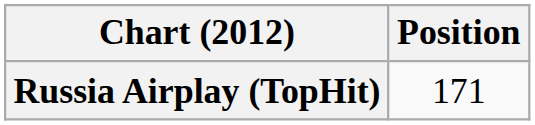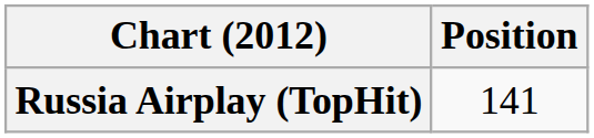Russia Airplay (TopHit) | Position: 171 -> 141
